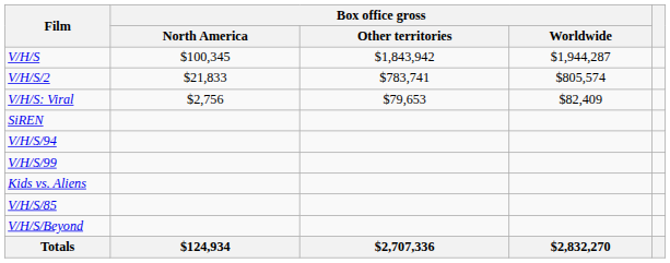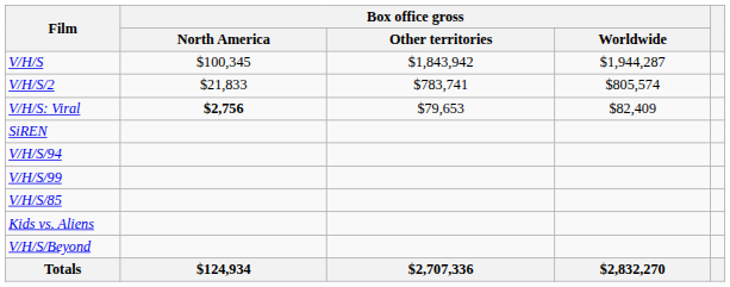V/H/S: Viral | Box office gross / North America: normal -> bold
rows swapped: Kids vs. Aliens <-> V/H/S/85
